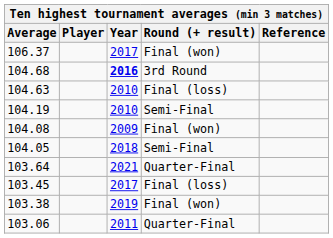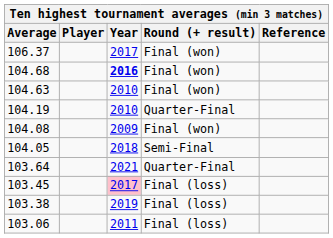104.68 | Round (+ result): 3rd Round -> Final (won)
104.63 | Round (+ result): Final (loss) -> Final (won)
104.19 | Round (+ result): Semi-Final -> Quarter-Final
103.45 | Year: no background -> pink background
103.38 | Round (+ result): Final (won) -> Final (loss)
103.06 | Round (+ result): Quarter-Final -> Final (loss)
